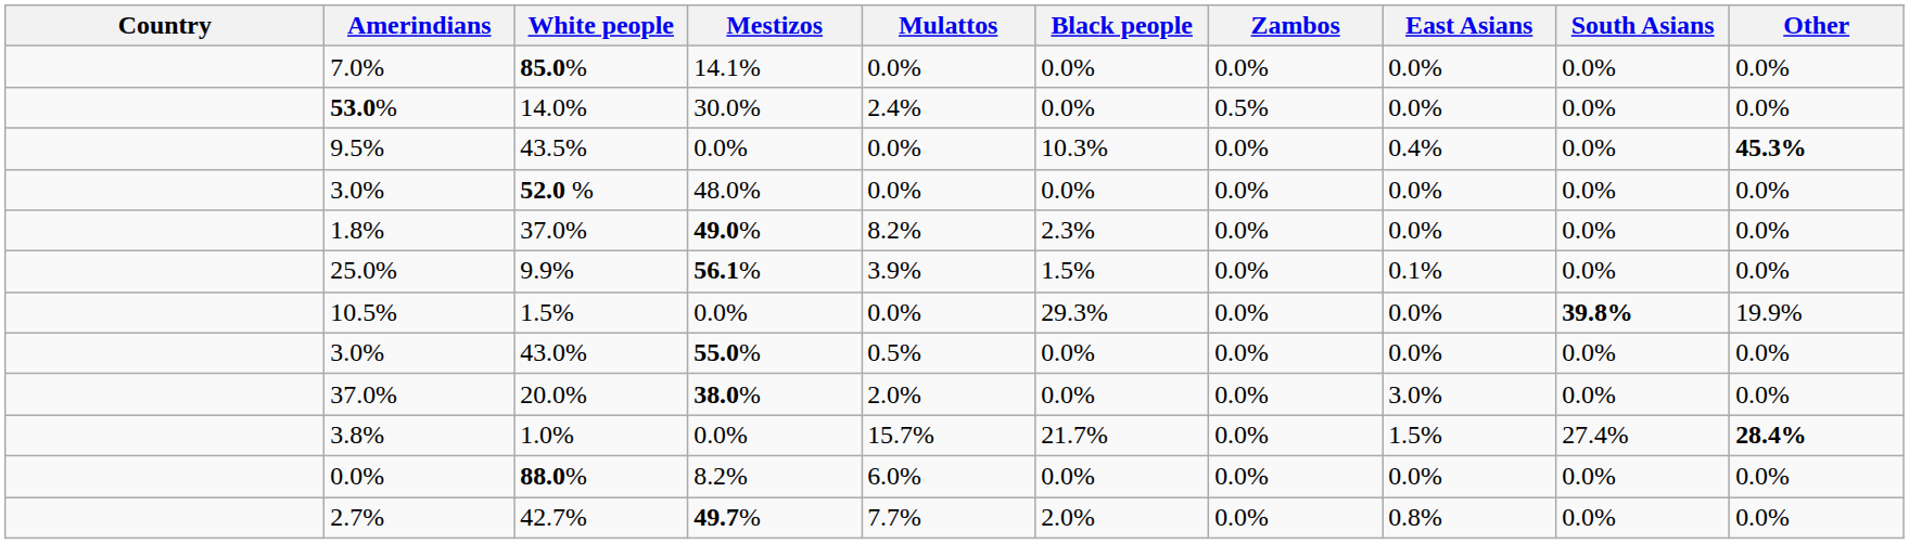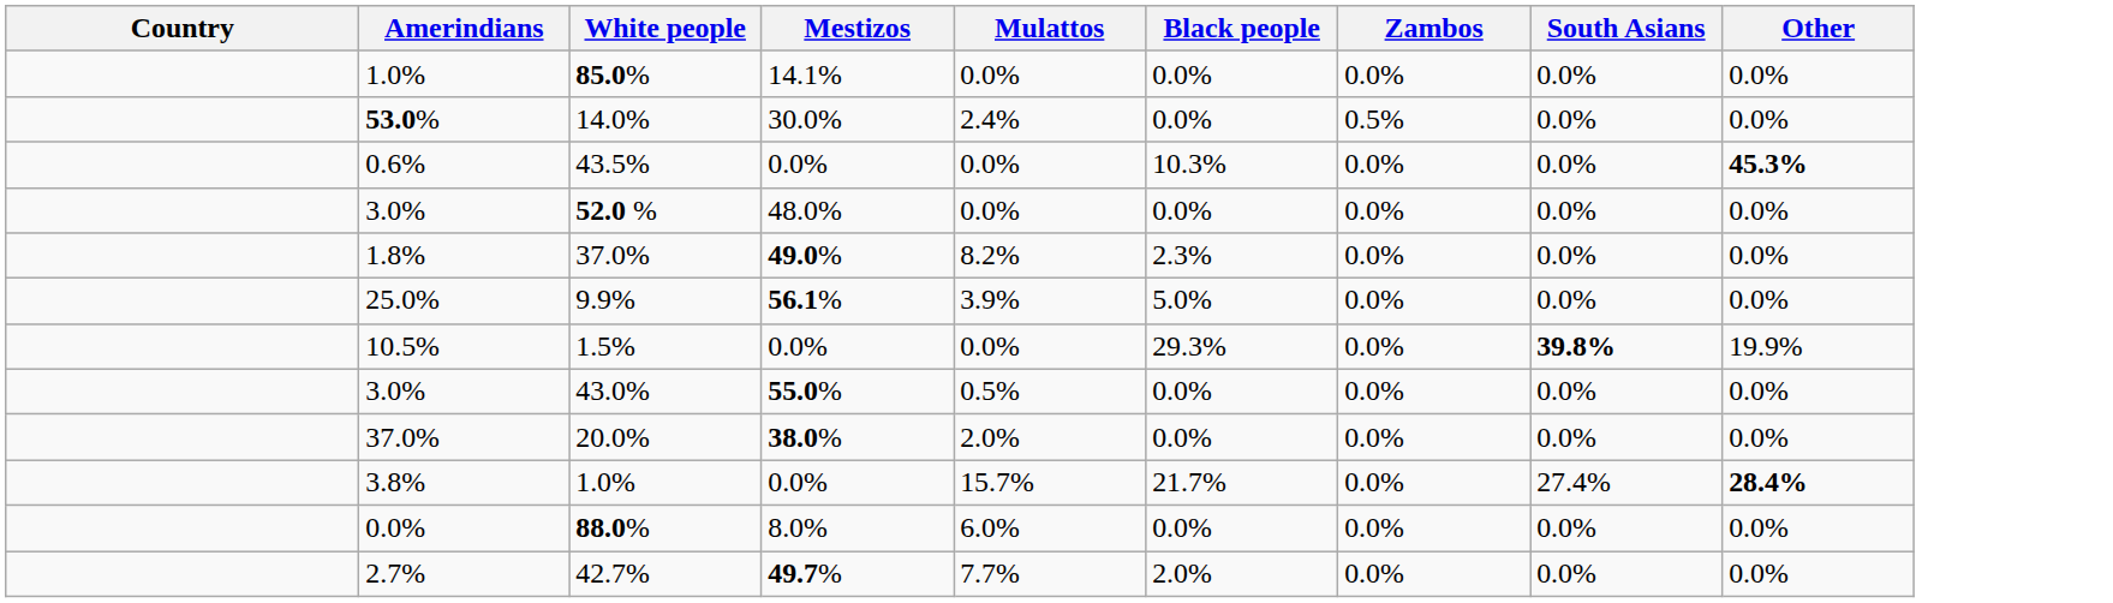- column: East Asians | 0.0% | 0.0% | 0.4% | 0.0% | 0.0% | 0.1% | 0.0% | 0.0% | 3.0% | 1.5% | 0.0% | 0.8%
85.0% | Amerindians: 7.0% -> 1.0%
43.5% | Amerindians: 9.5% -> 0.6%
9.9% | Black people: 1.5% -> 5.0%
88.0% | Mestizos: 8.2% -> 8.0%
